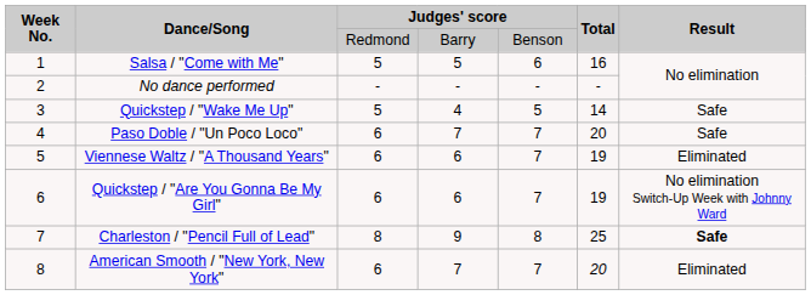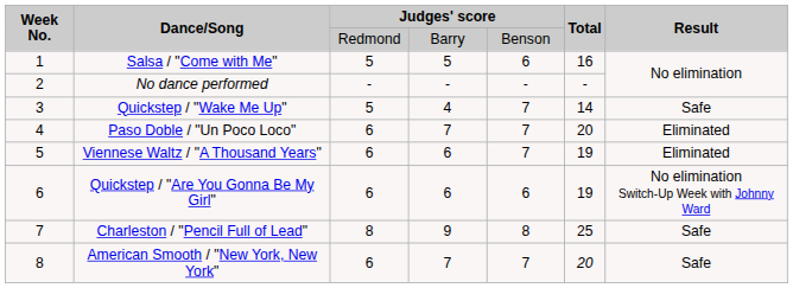Quickstep / "Wake Me Up" | column 5: 5 -> 7
Paso Doble / "Un Poco Loco" | Result: Safe -> Eliminated
Quickstep / "Are You Gonna Be My Girl" | column 5: 7 -> 6
Charleston / "Pencil Full of Lead" | Result: bold -> normal
American Smooth / "New York, New York" | Result: Eliminated -> Safe
